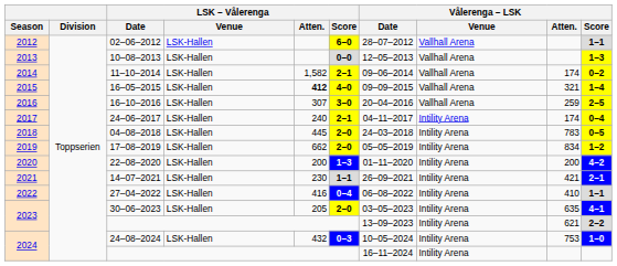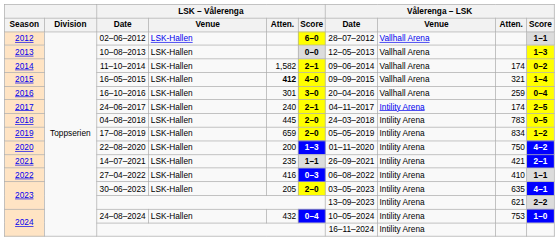16–10–2016 | LSK – Vålerenga / Atten.: 307 -> 301
16–10–2016 | Vålerenga – LSK / Score: 2–5 -> 0–4
24–06–2017 | Vålerenga – LSK / Score: 0–4 -> 2–5
17–08–2019 | LSK – Vålerenga / Atten.: 662 -> 659
22–08–2020 | Vålerenga – LSK / Atten.: 200 -> 750
14–07–2021 | LSK – Vålerenga / Atten.: 230 -> 235
27–04–2022 | LSK – Vålerenga / Score: 0–4 -> 0–3
24–08–2024 | LSK – Vålerenga / Score: 0–3 -> 0–4
